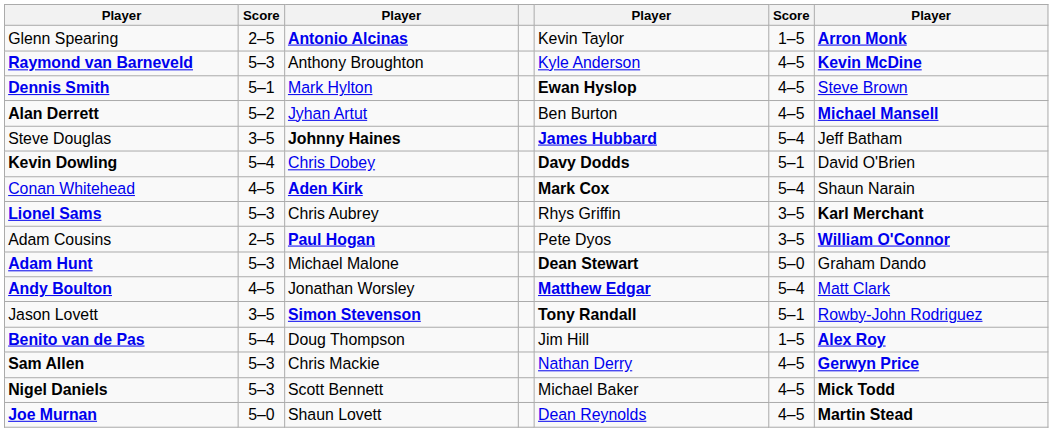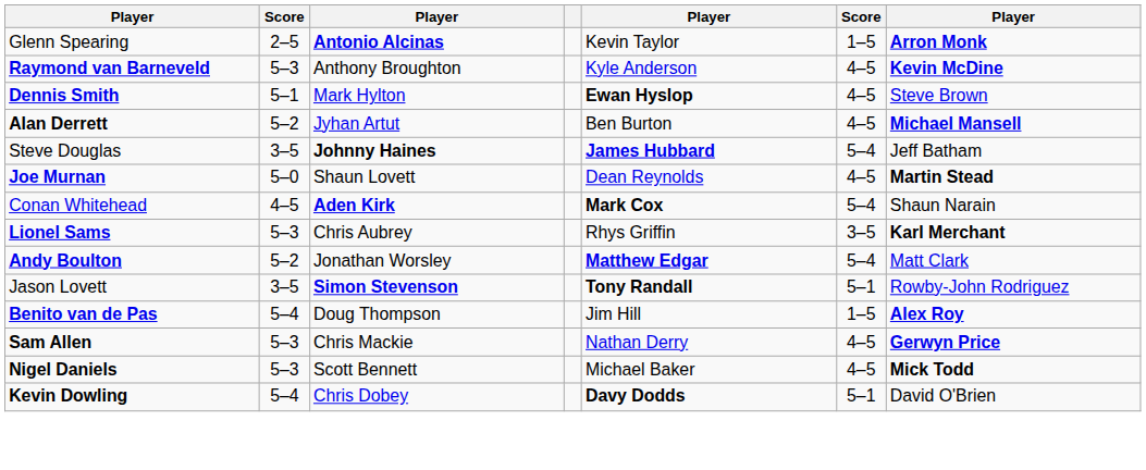rows swapped: Joe Murnan <-> Kevin Dowling
- row: Adam Cousins | 2–5 | Paul Hogan | Pete Dyos | 3–5 | William O'Connor
- row: Adam Hunt | 5–3 | Michael Malone | Dean Stewart | 5–0 | Graham Dando
Andy Boulton | column 2: 4–5 -> 5–2
